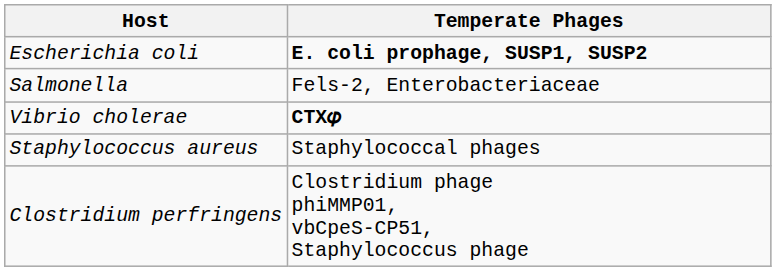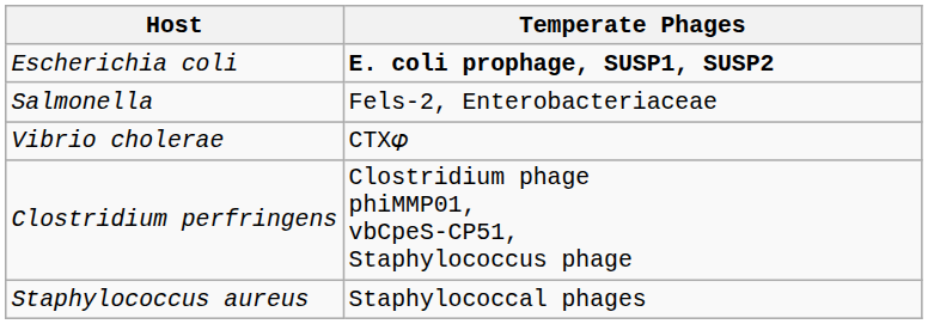Vibrio cholerae | Temperate Phages: bold -> normal
rows swapped: Staphylococcus aureus <-> Clostridium perfringens
